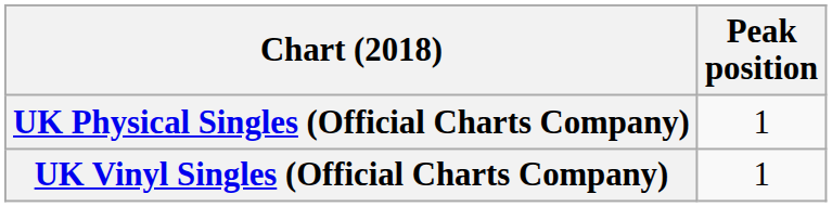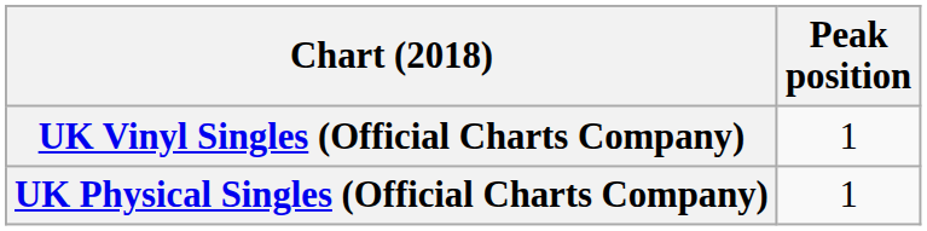rows swapped: UK Physical Singles (Official Charts Company) <-> UK Vinyl Singles (Official Charts Company)
